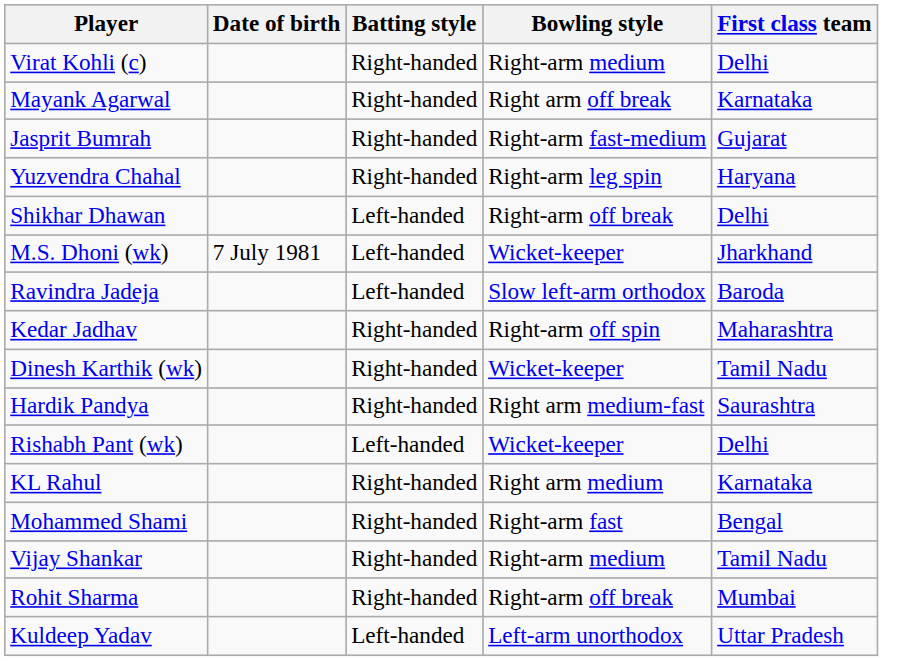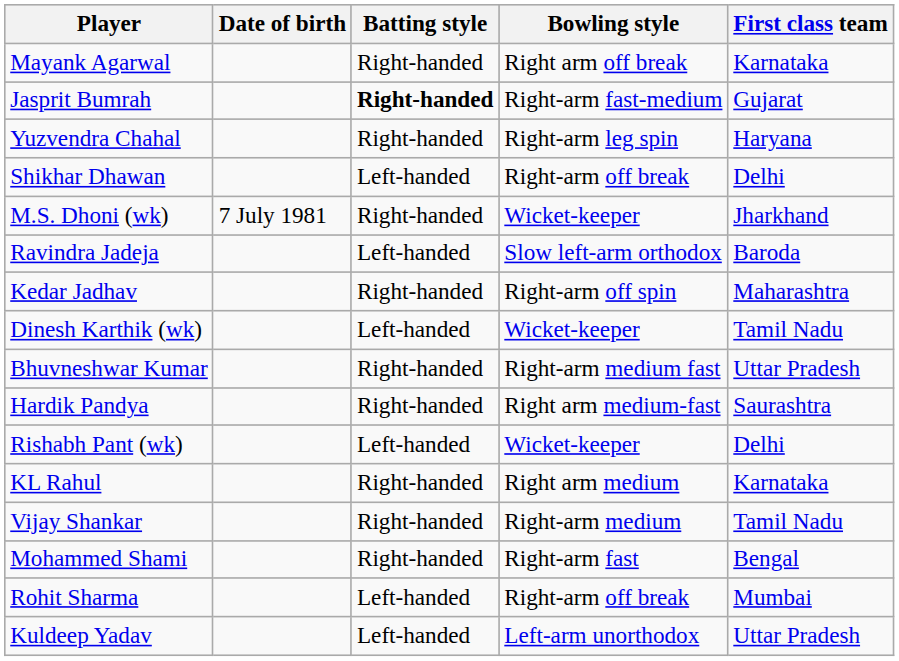- row: Virat Kohli (c) | Right-handed | Right-arm medium | Delhi
Jasprit Bumrah | Batting style: normal -> bold
M.S. Dhoni (wk) | Batting style: Left-handed -> Right-handed
Dinesh Karthik (wk) | Batting style: Right-handed -> Left-handed
+ row: Bhuvneshwar Kumar | Right-handed | Right-arm medium fast | Uttar Pradesh
rows swapped: Mohammed Shami <-> Vijay Shankar
Rohit Sharma | Batting style: Right-handed -> Left-handed
